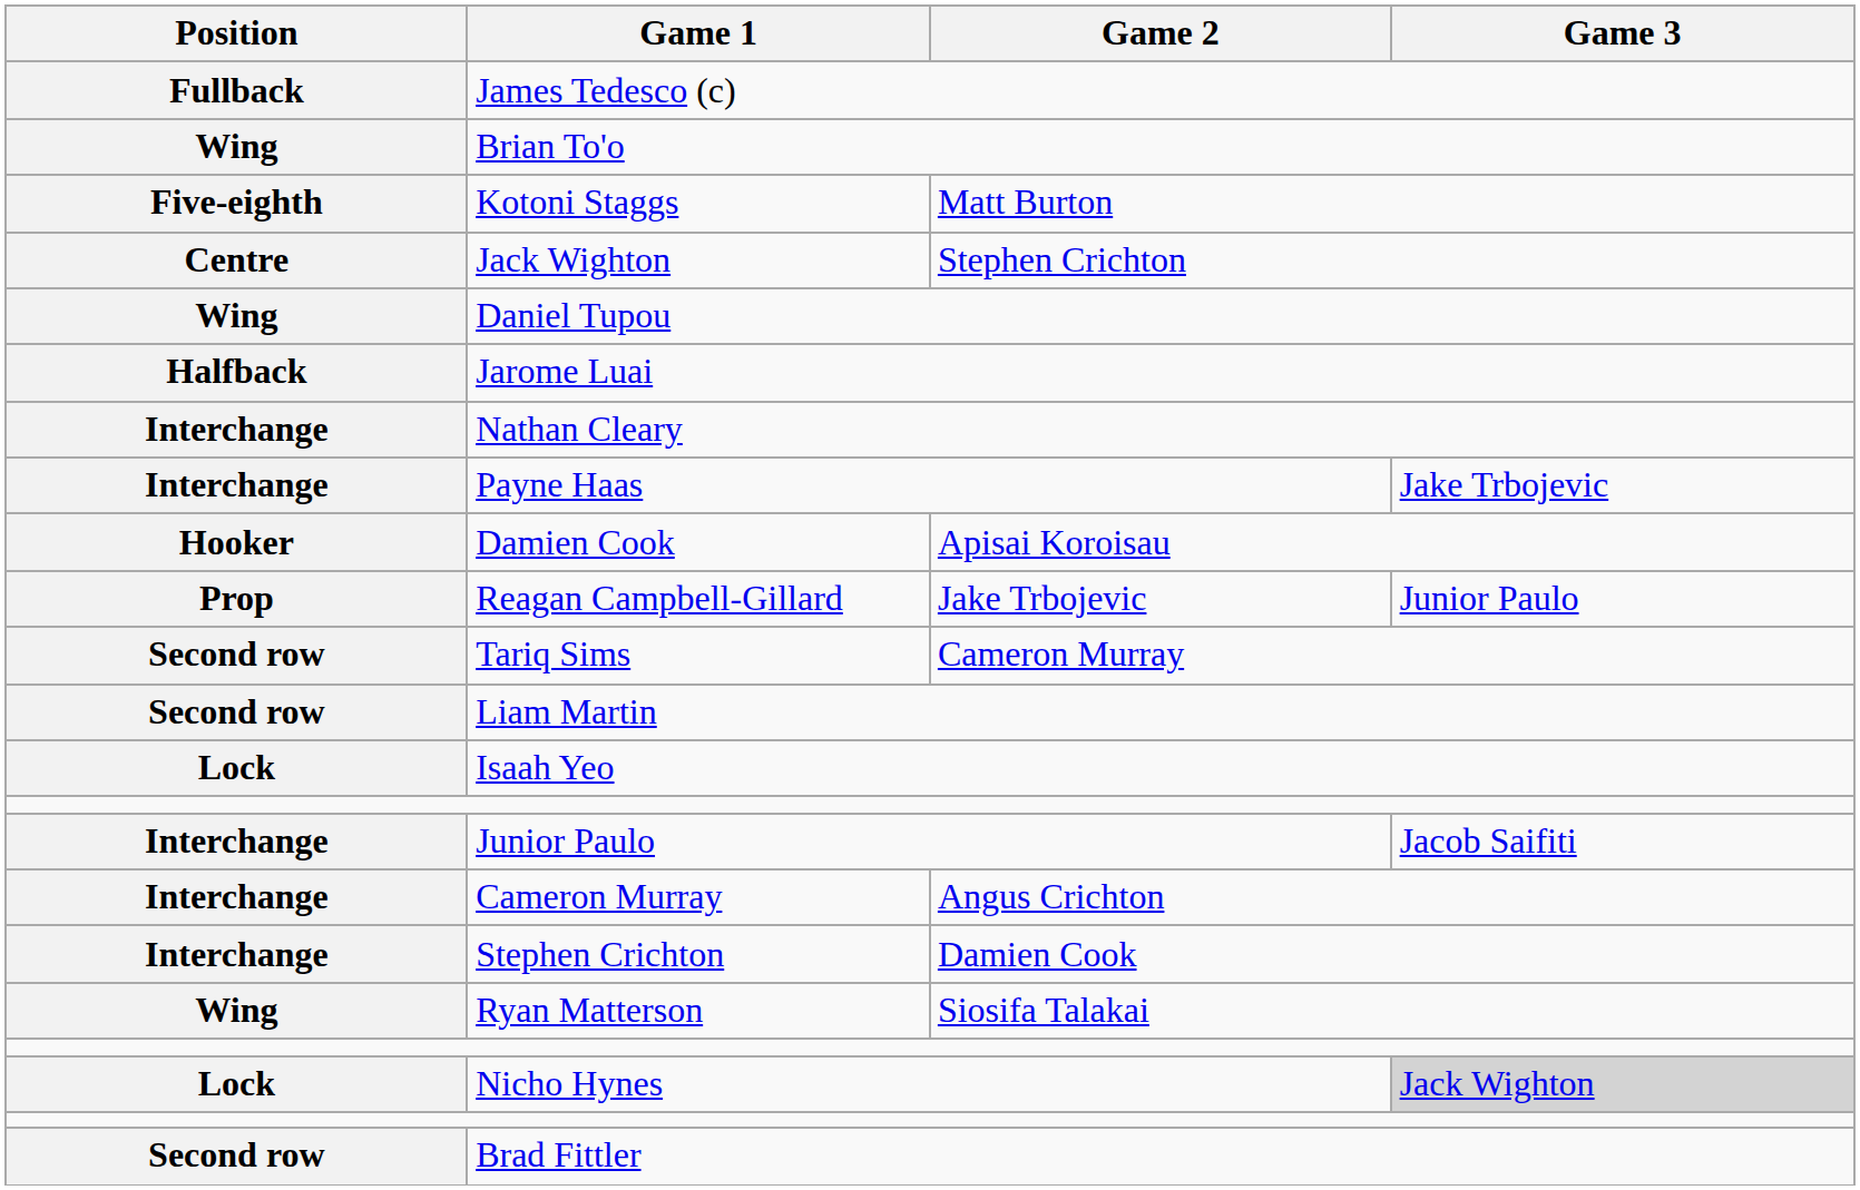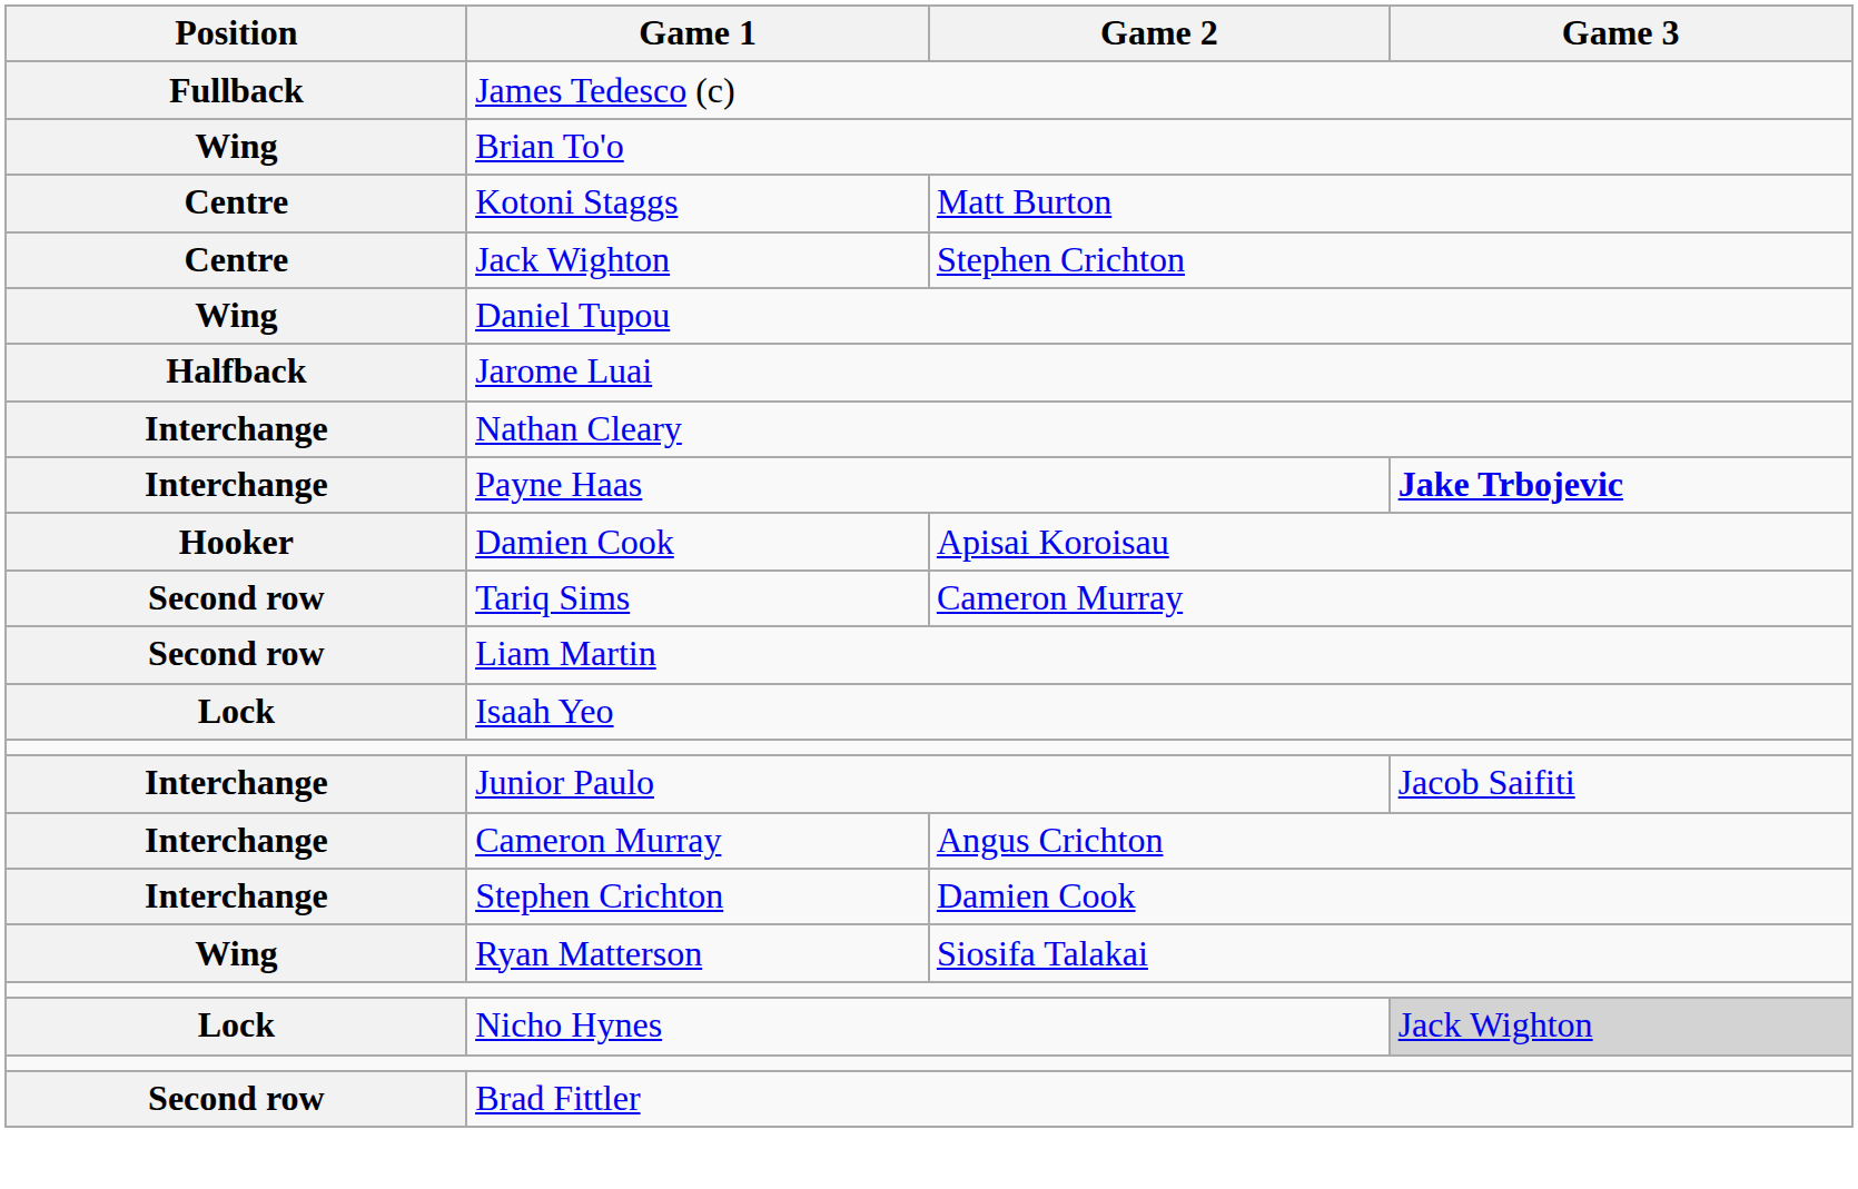Kotoni Staggs | Position: Five-eighth -> Centre
Payne Haas | Game 3: normal -> bold
- row: Prop | Reagan Campbell-Gillard | Jake Trbojevic | Junior Paulo
